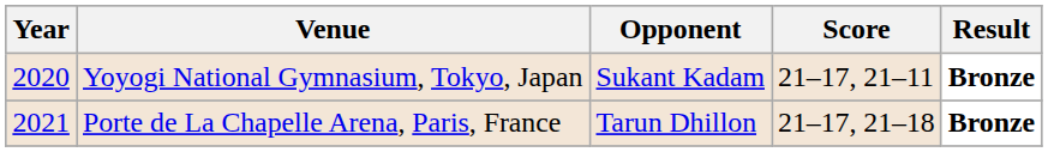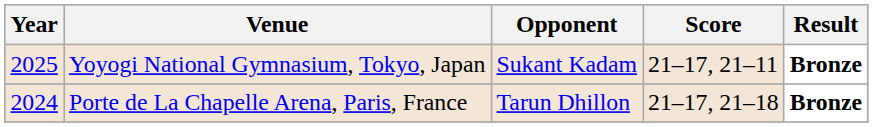Yoyogi National Gymnasium, Tokyo, Japan | Year: 2020 -> 2025
Porte de La Chapelle Arena, Paris, France | Year: 2021 -> 2024
